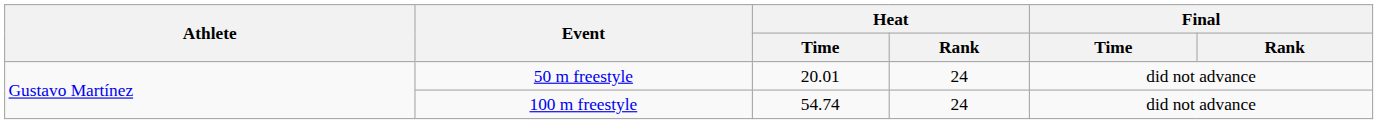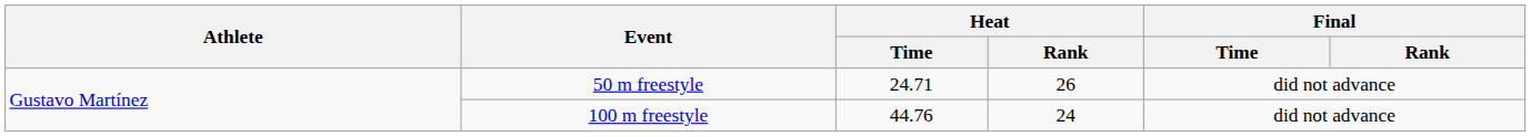50 m freestyle | Heat / Time: 20.01 -> 24.71
50 m freestyle | Heat / Rank: 24 -> 26
100 m freestyle | Heat / Time: 54.74 -> 44.76
